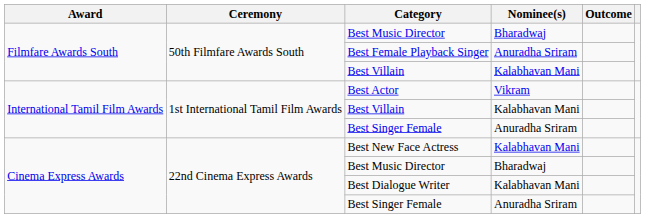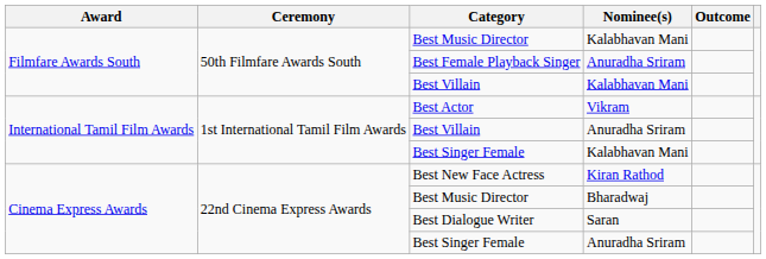Filmfare Awards South / Best Music Director | Nominee(s): Bharadwaj -> Kalabhavan Mani
International Tamil Film Awards / Best Villain | Nominee(s): Kalabhavan Mani -> Anuradha Sriram
International Tamil Film Awards / Best Singer Female | Nominee(s): Anuradha Sriram -> Kalabhavan Mani
Best New Face Actress | Nominee(s): Kalabhavan Mani -> Kiran Rathod
Best Dialogue Writer | Nominee(s): Kalabhavan Mani -> Saran
